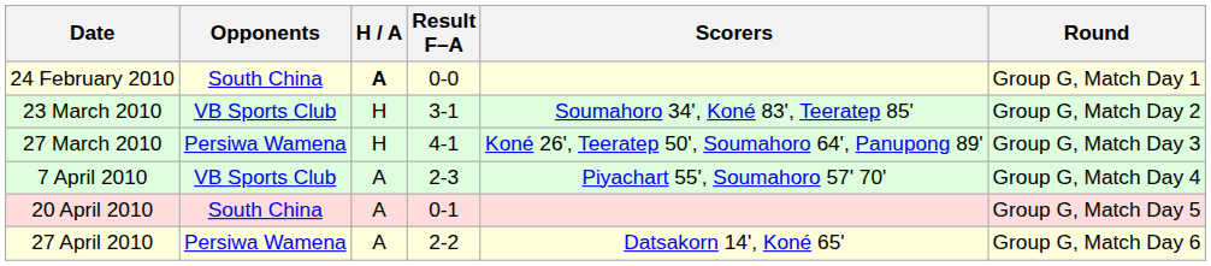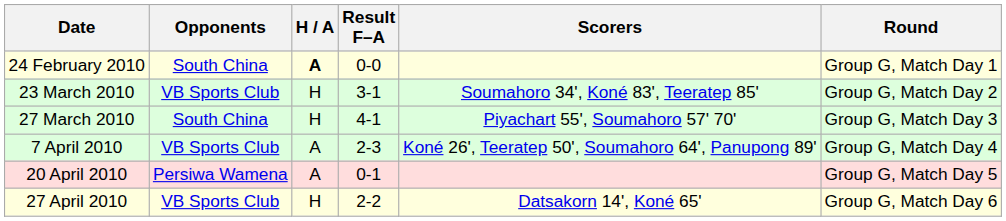27 March 2010 | Opponents: Persiwa Wamena -> South China
27 March 2010 | Scorers: Koné 26', Teeratep 50', Soumahoro 64', Panupong 89' -> Piyachart 55', Soumahoro 57' 70'
7 April 2010 | Scorers: Piyachart 55', Soumahoro 57' 70' -> Koné 26', Teeratep 50', Soumahoro 64', Panupong 89'
20 April 2010 | Opponents: South China -> Persiwa Wamena
27 April 2010 | Opponents: Persiwa Wamena -> VB Sports Club
27 April 2010 | H / A: A -> H
